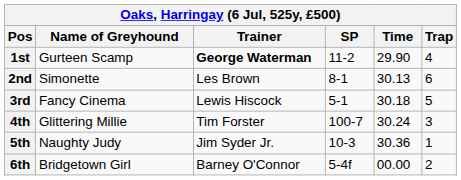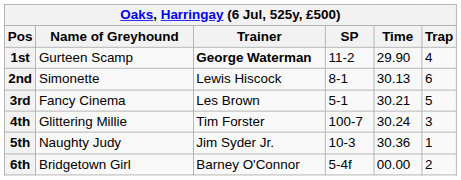2nd | Trainer: Les Brown -> Lewis Hiscock
3rd | Trainer: Lewis Hiscock -> Les Brown
3rd | Time: 30.18 -> 30.21
